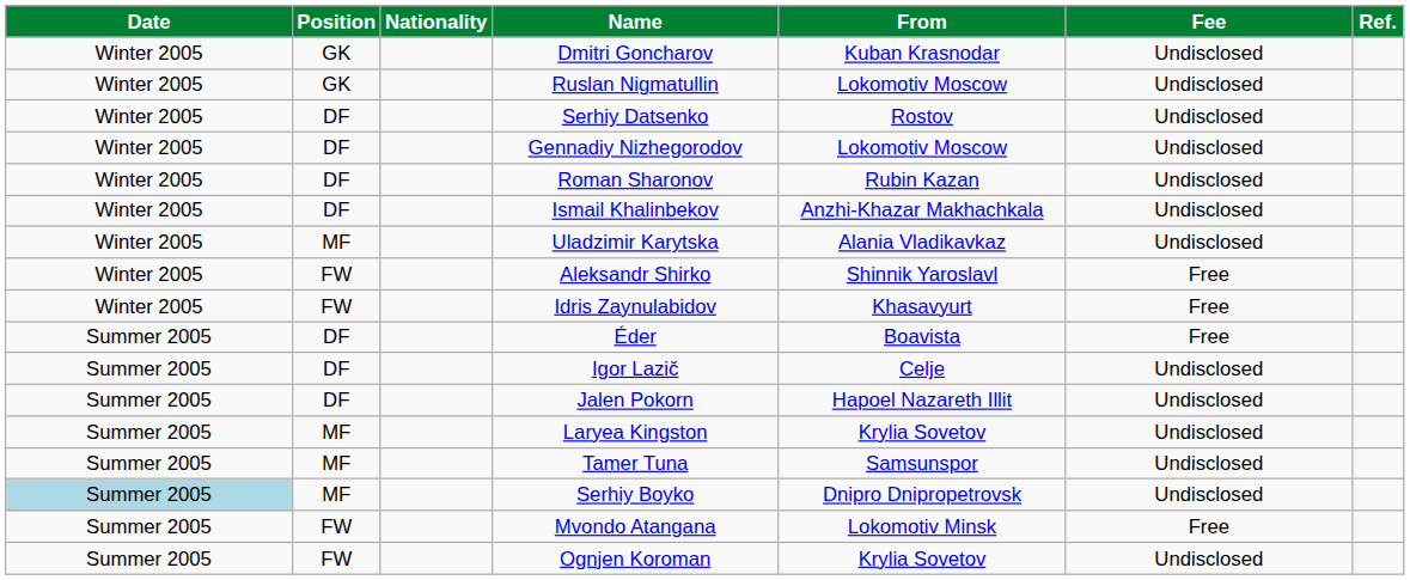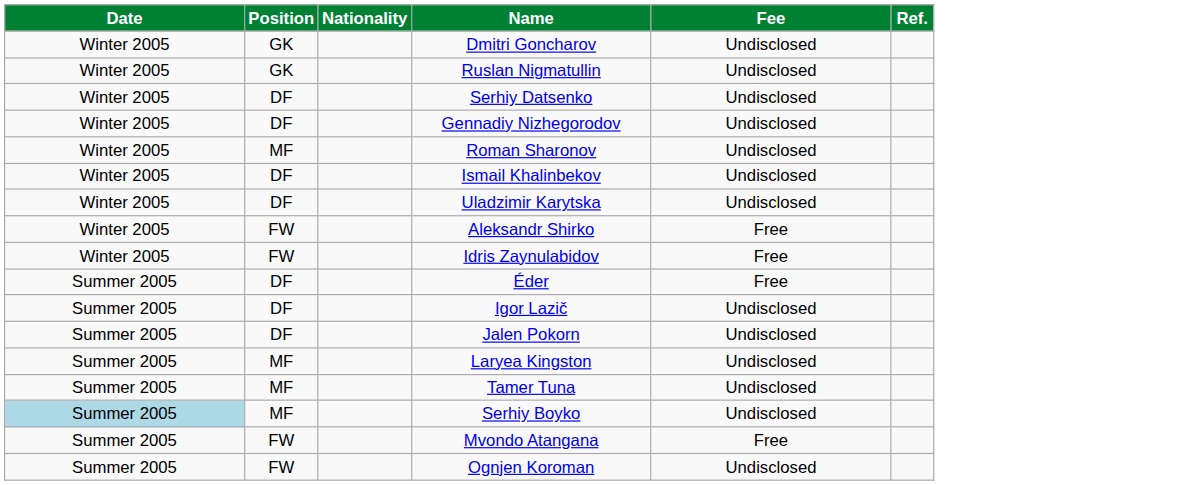- column: From | Kuban Krasnodar | Lokomotiv Moscow | Rostov | Lokomotiv Moscow | Rubin Kazan | Anzhi-Khazar Makhachkala | Alania Vladikavkaz | Shinnik Yaroslavl | Khasavyurt | Boavista | Celje | Hapoel Nazareth Illit | Krylia Sovetov | Samsunspor | Dnipro Dnipropetrovsk | Lokomotiv Minsk | Krylia Sovetov
Roman Sharonov | Position: DF -> MF
Uladzimir Karytska | Position: MF -> DF
